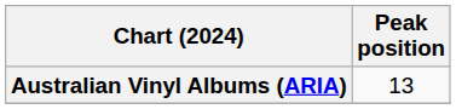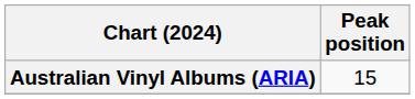Australian Vinyl Albums (ARIA) | Peak position: 13 -> 15
